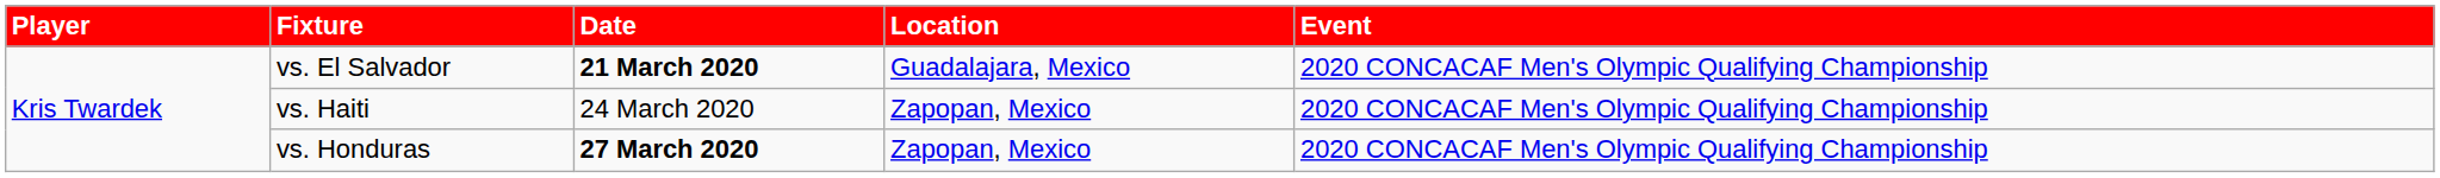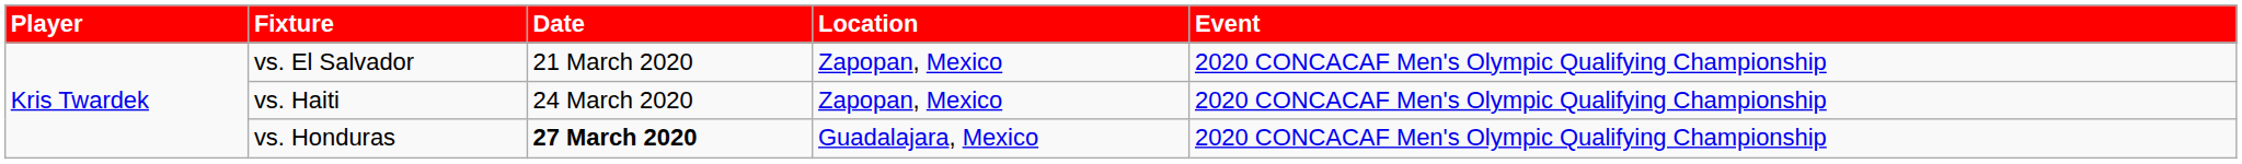vs. El Salvador | Date: bold -> normal
vs. El Salvador | Location: Guadalajara, Mexico -> Zapopan, Mexico
vs. Honduras | Location: Zapopan, Mexico -> Guadalajara, Mexico
